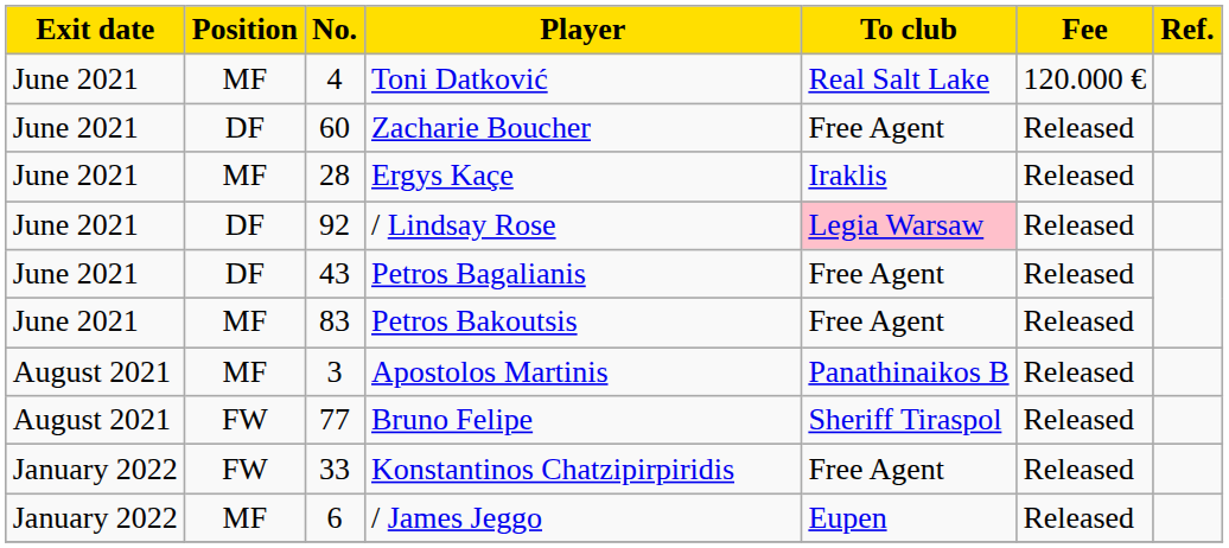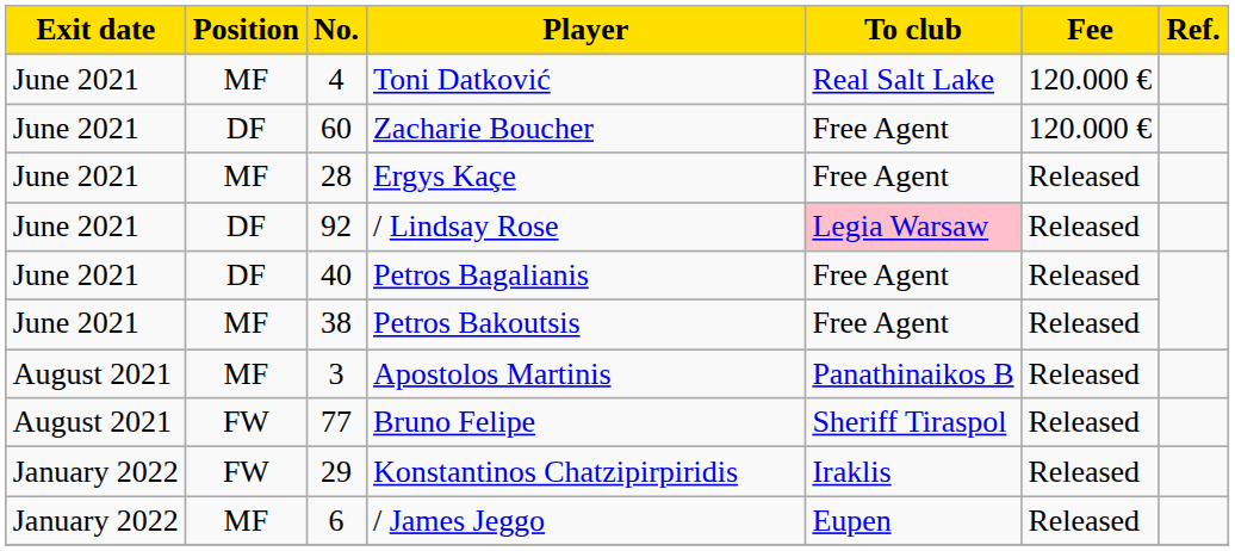Zacharie Boucher | Fee: Released -> 120.000 €
Ergys Kaçe | To club: Iraklis -> Free Agent
Petros Bagalianis | No.: 43 -> 40
Petros Bakoutsis | No.: 83 -> 38
Konstantinos Chatzipirpiridis | No.: 33 -> 29
Konstantinos Chatzipirpiridis | To club: Free Agent -> Iraklis
